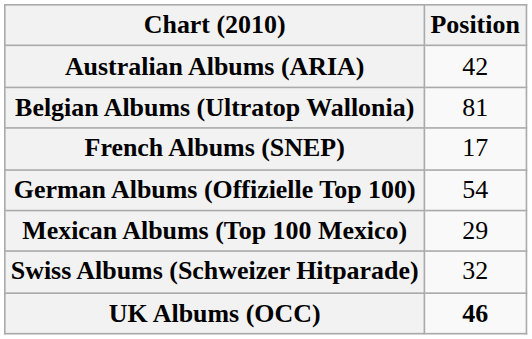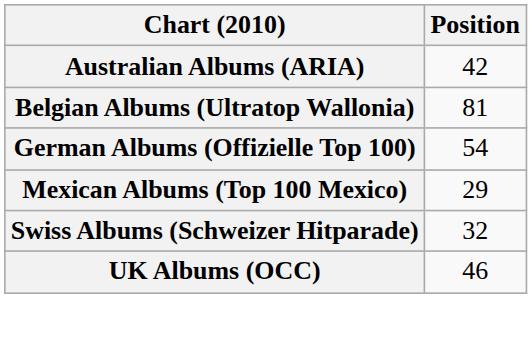- row: French Albums (SNEP) | 17
UK Albums (OCC) | Position: bold -> normal
